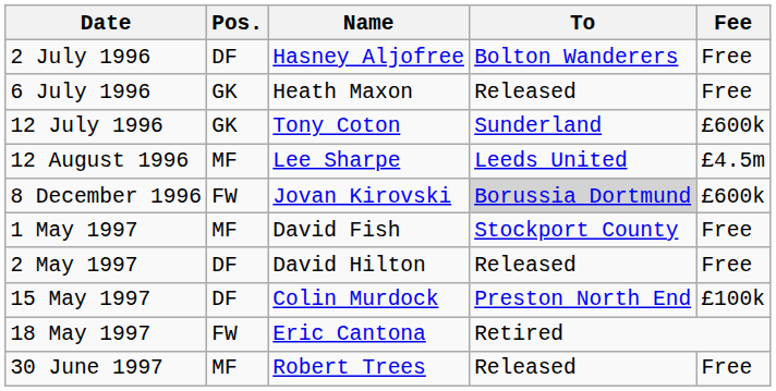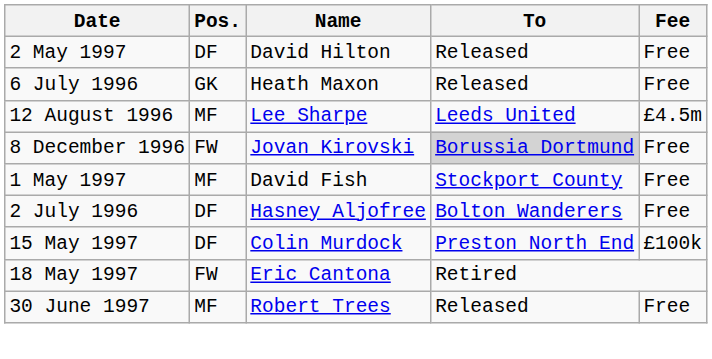rows swapped: 2 July 1996 <-> 2 May 1997
- row: 12 July 1996 | GK | Tony Coton | Sunderland | £600k
8 December 1996 | Fee: £600k -> Free
